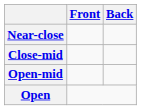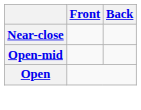- row: Close-mid
